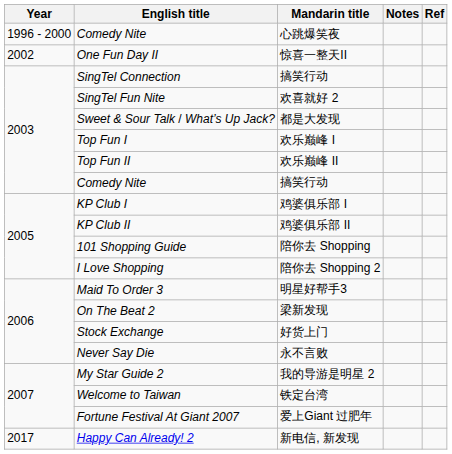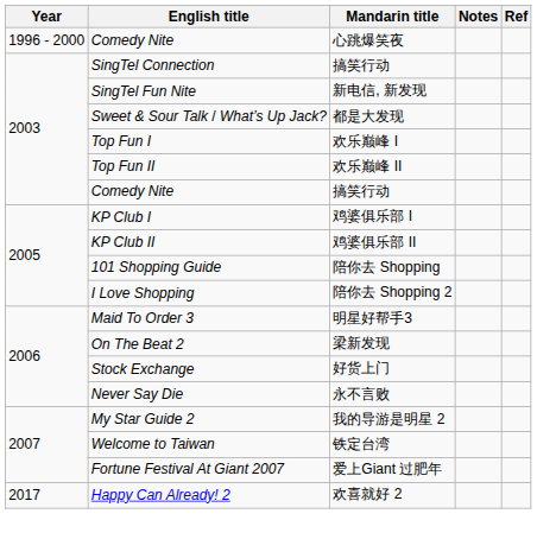- row: 2002 | One Fun Day II | 惊喜一整天II
SingTel Fun Nite | Mandarin title: 欢喜就好 2 -> 新电信, 新发现
Happy Can Already! 2 | Mandarin title: 新电信, 新发现 -> 欢喜就好 2
